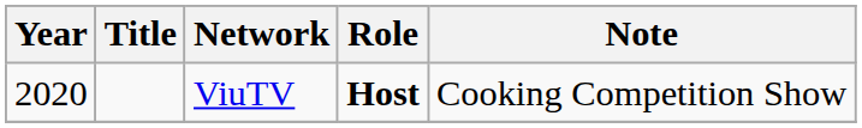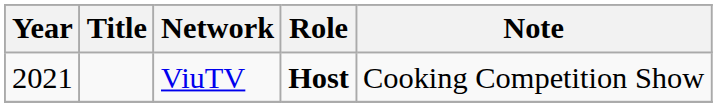ViuTV | Year: 2020 -> 2021
